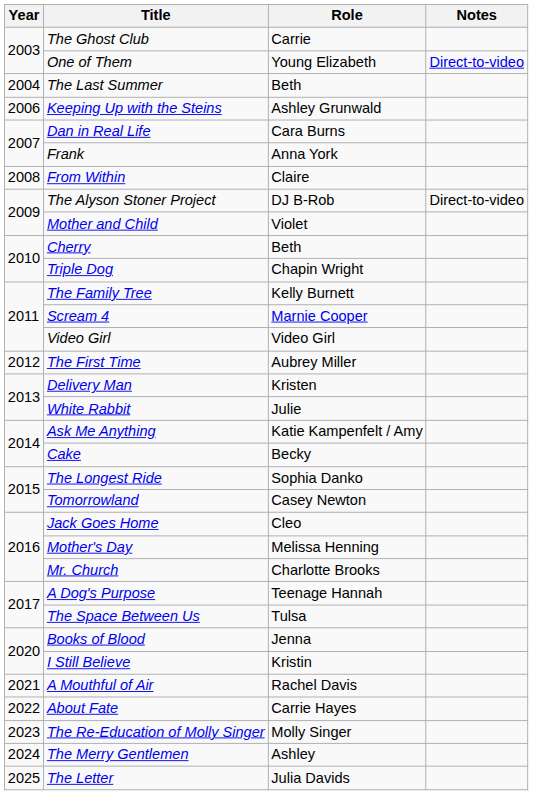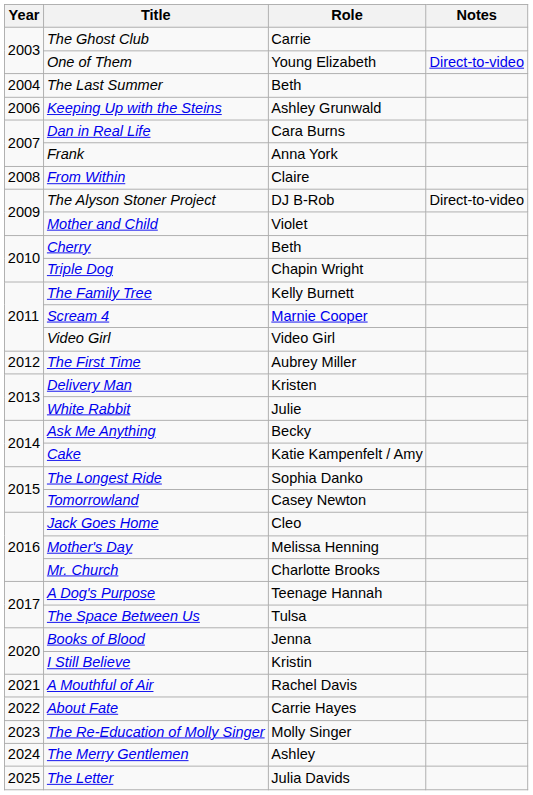Ask Me Anything | Role: Katie Kampenfelt / Amy -> Becky
Cake | Role: Becky -> Katie Kampenfelt / Amy
